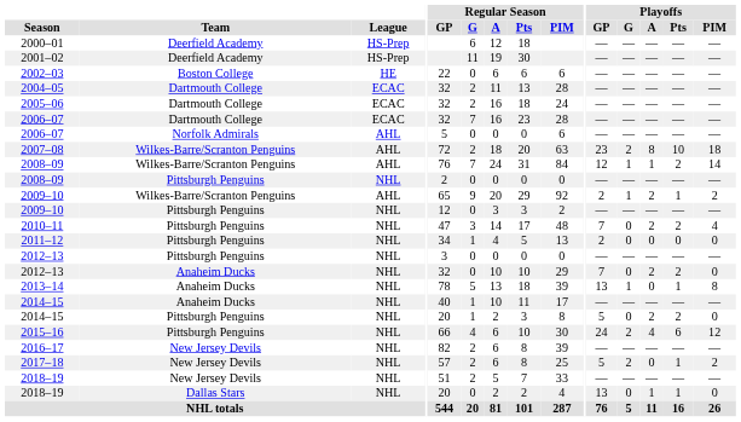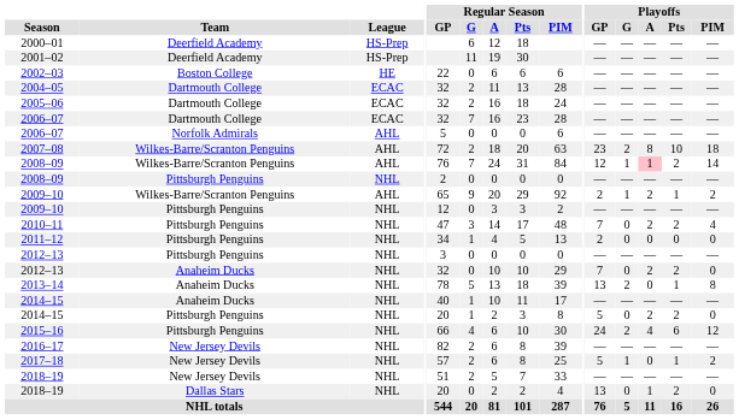2008–09 / Wilkes-Barre/Scranton Penguins | Playoffs / A: no background -> pink background
2013–14 | Playoffs / G: 1 -> 2
2017–18 | Playoffs / G: 2 -> 1
2018–19 / Dallas Stars | Playoffs / Pts: 1 -> 2
